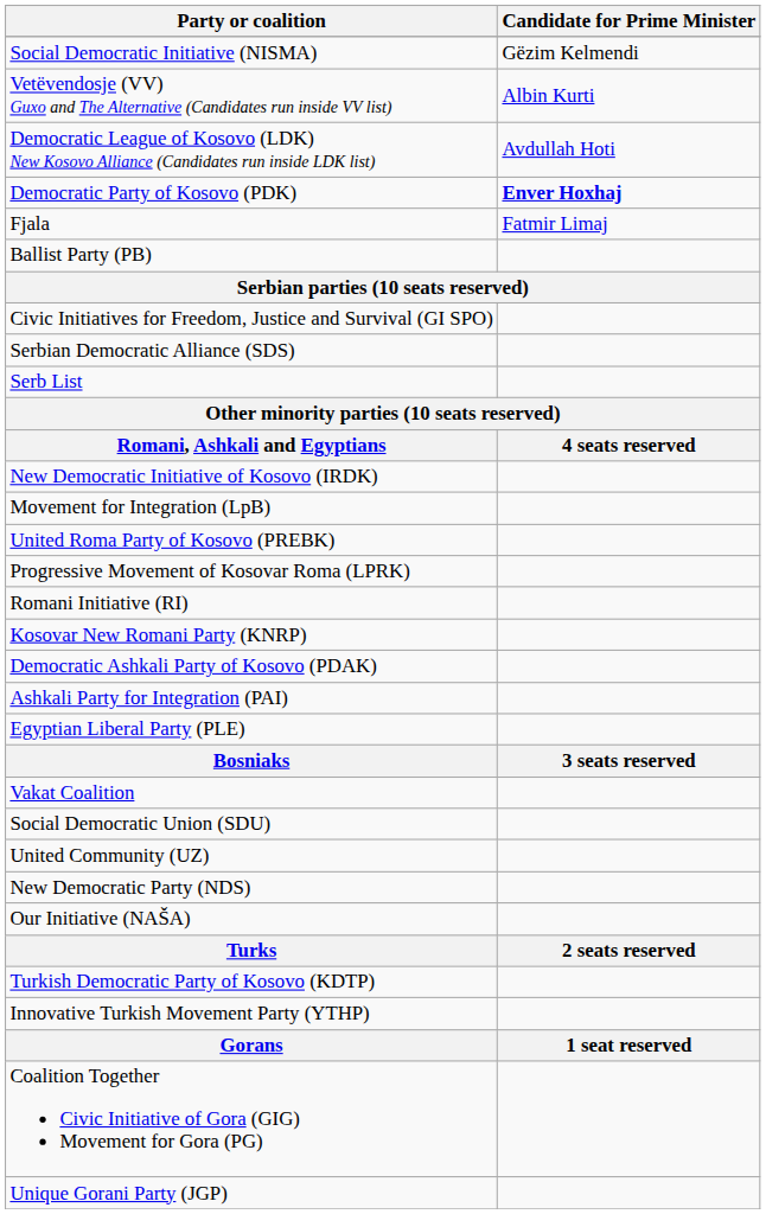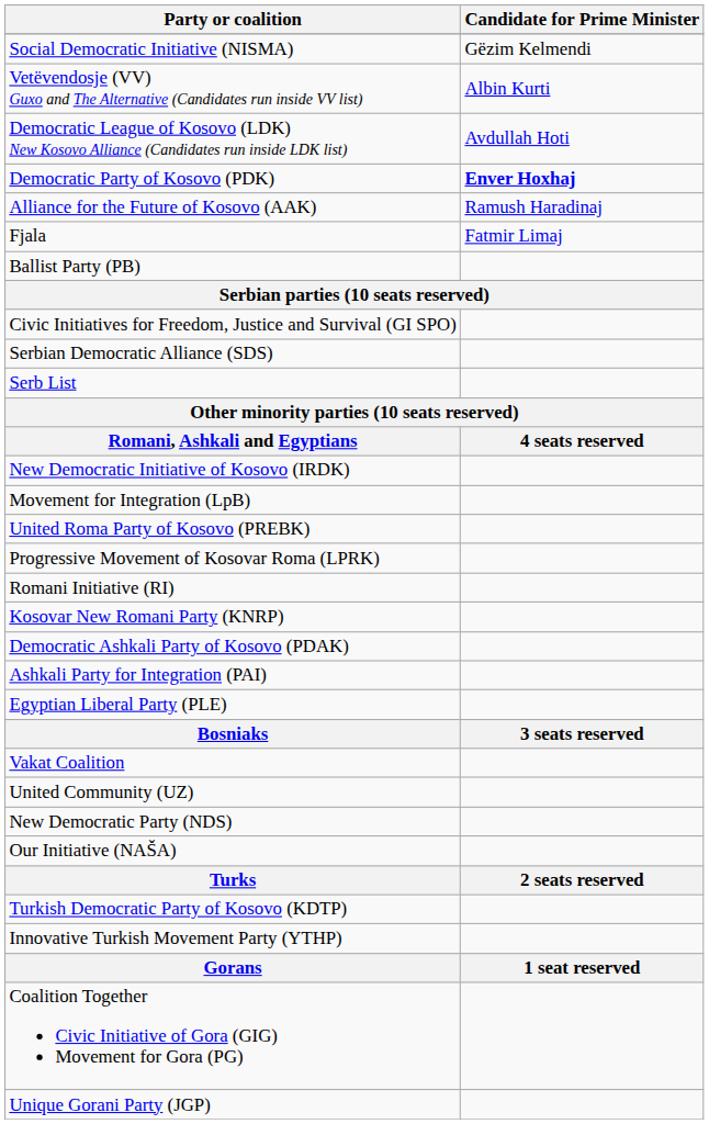+ row: Alliance for the Future of Kosovo (AAK) | Ramush Haradinaj
- row: Social Democratic Union (SDU)
